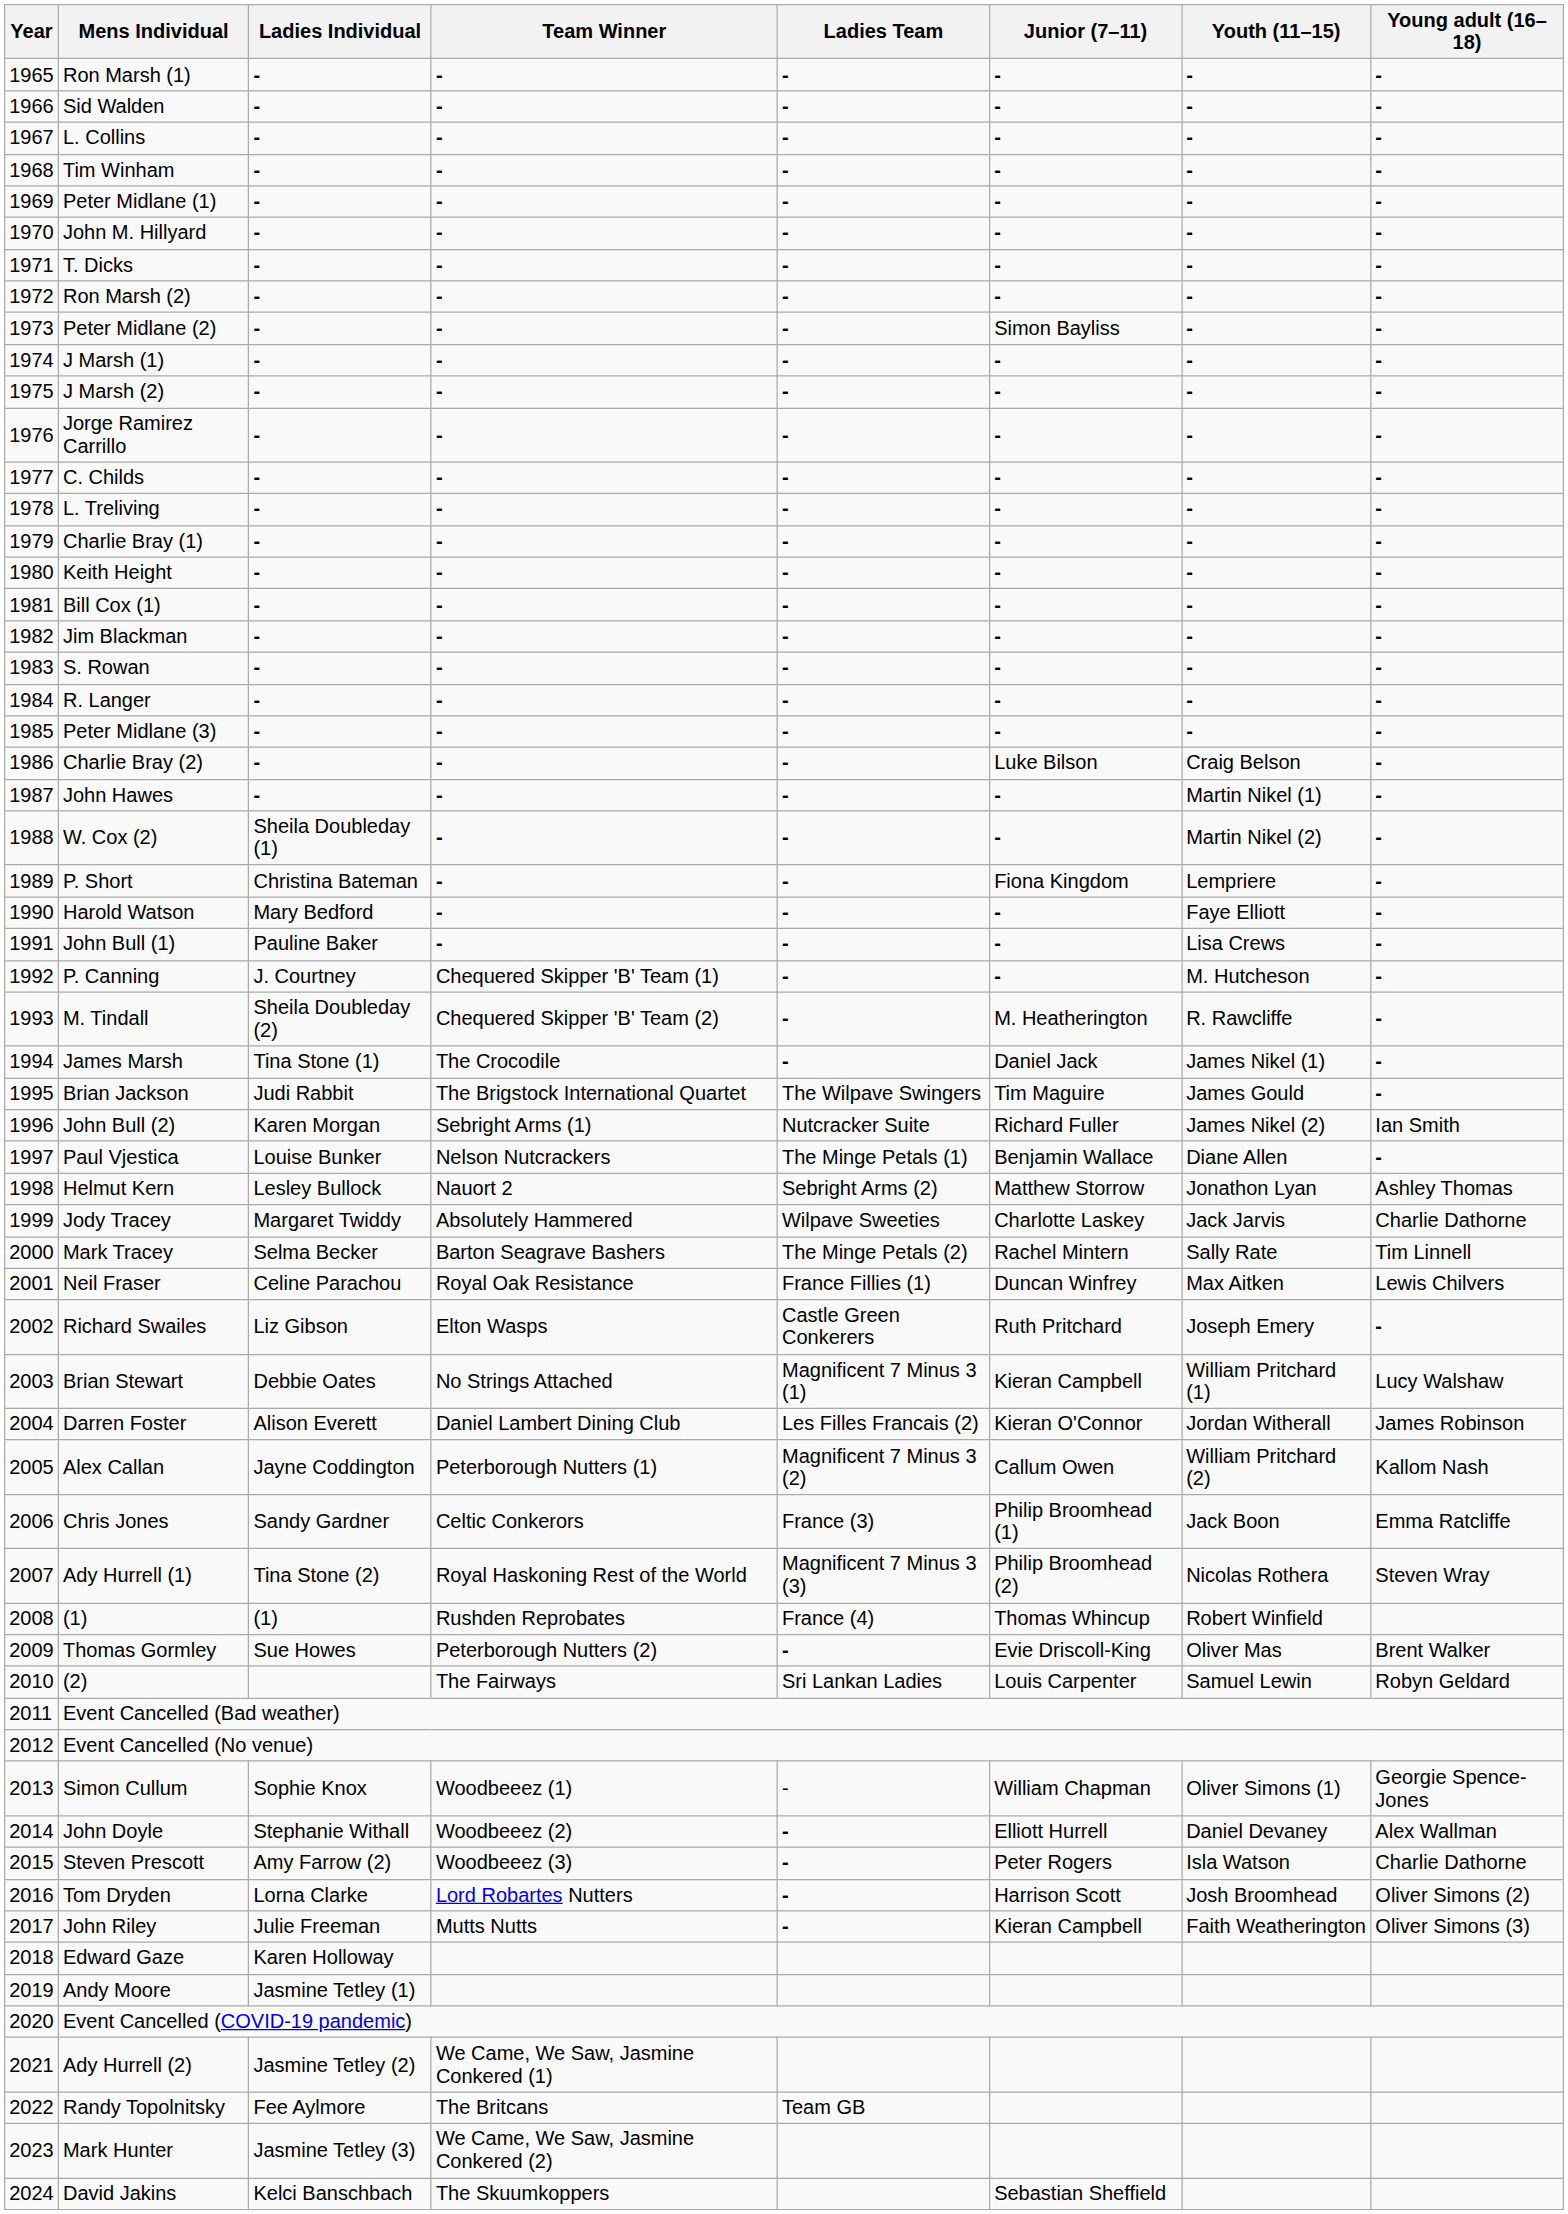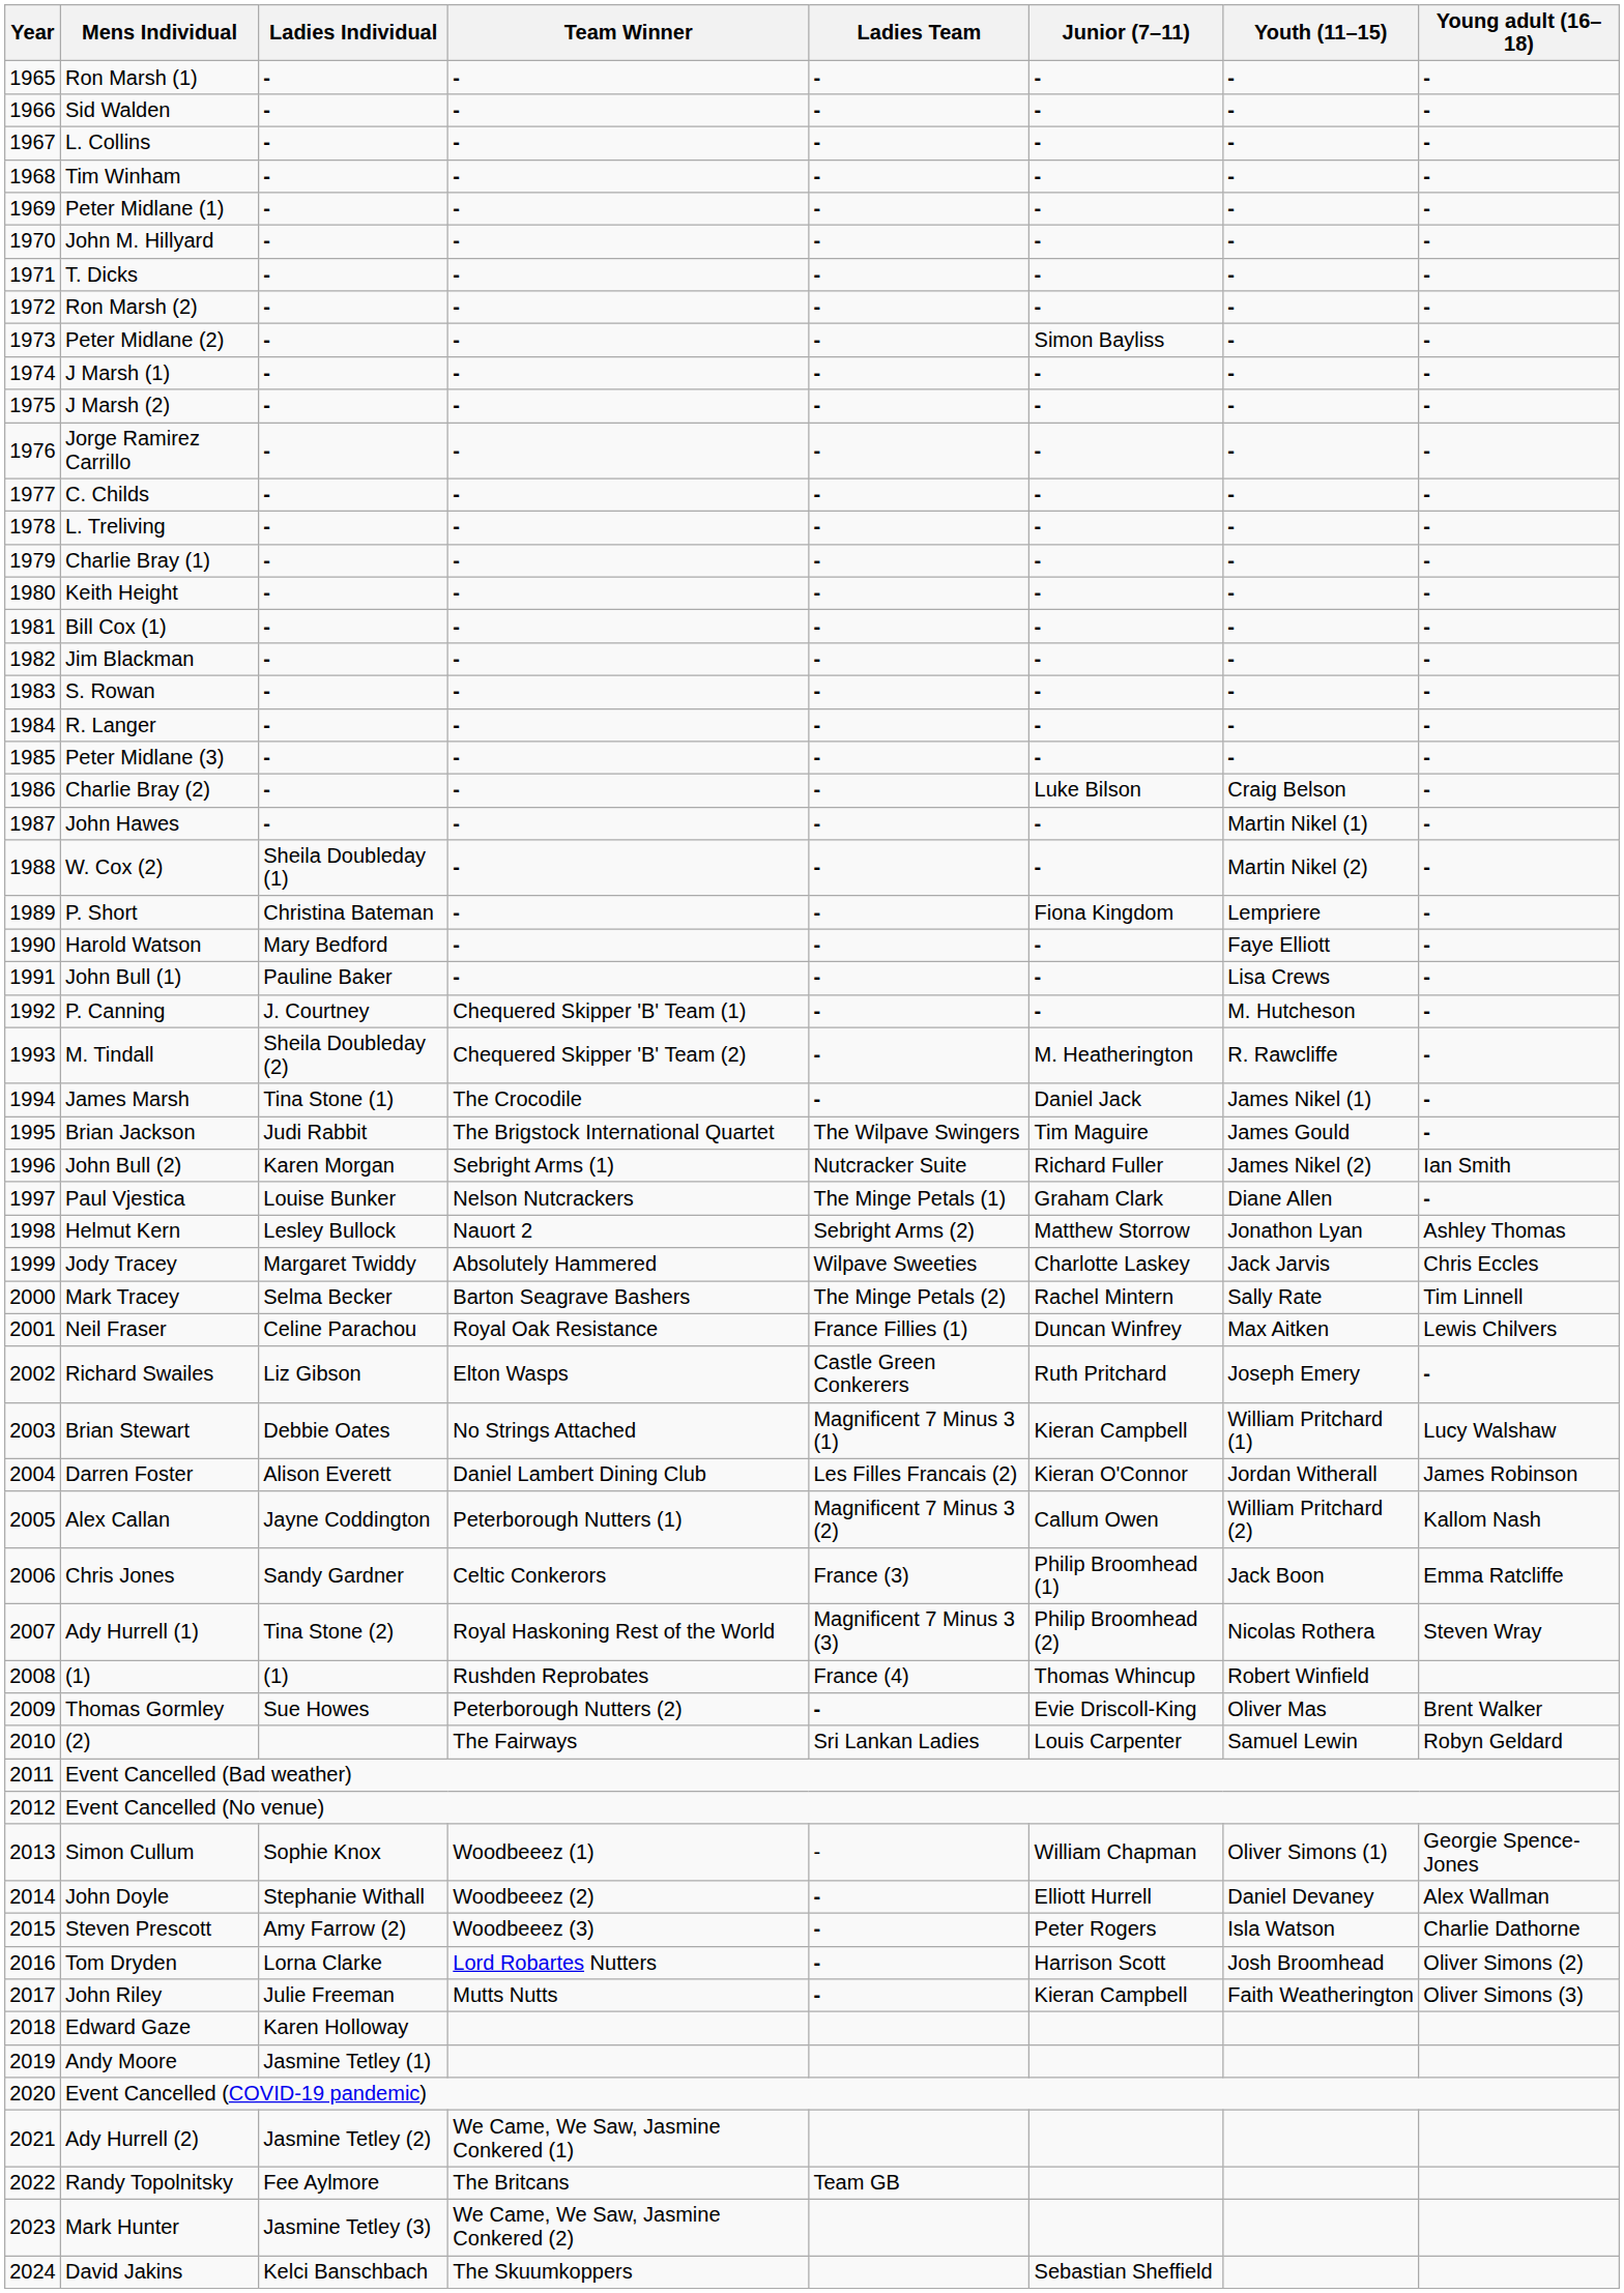Paul Vjestica | Junior (7–11): Benjamin Wallace -> Graham Clark
Jody Tracey | Young adult (16–18): Charlie Dathorne -> Chris Eccles
